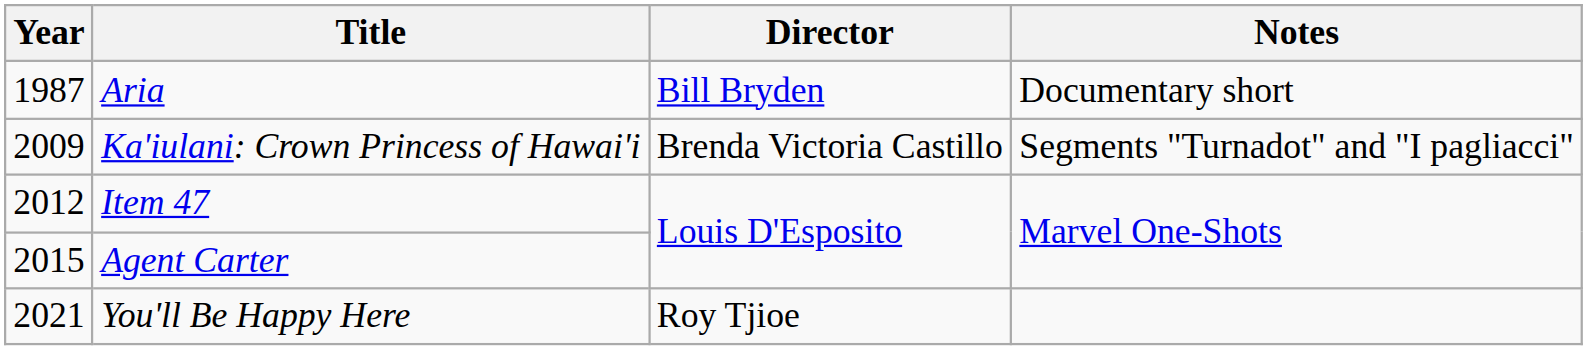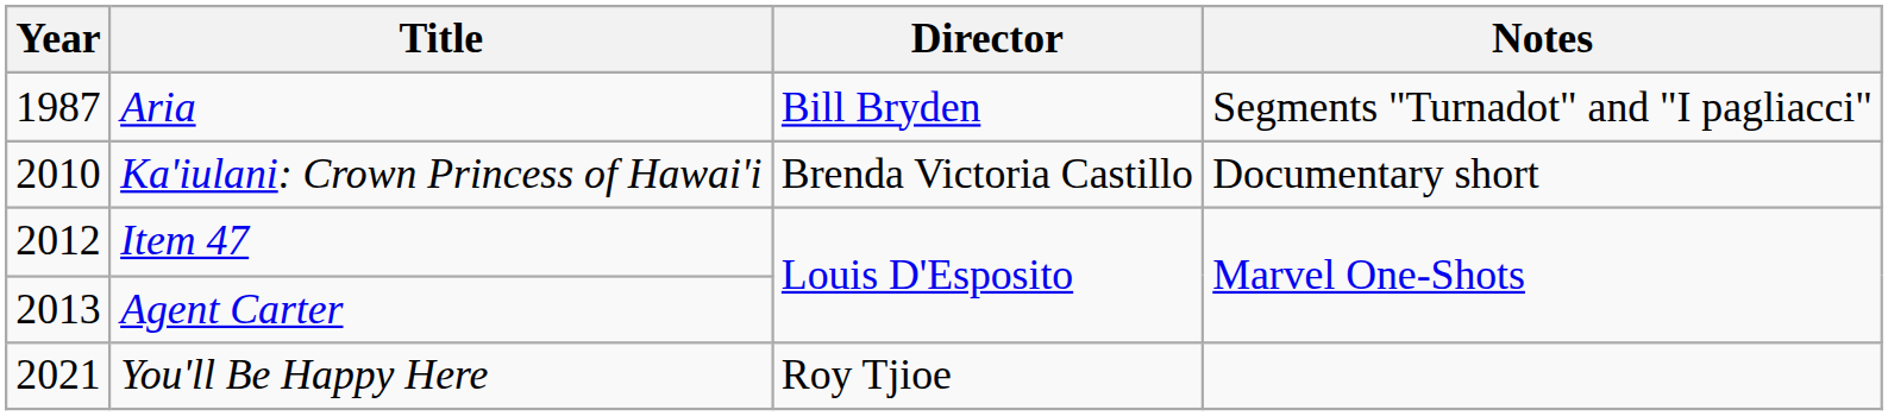Aria | Notes: Documentary short -> Segments "Turnadot" and "I pagliacci"
Ka'iulani: Crown Princess of Hawai'i | Year: 2009 -> 2010
Ka'iulani: Crown Princess of Hawai'i | Notes: Segments "Turnadot" and "I pagliacci" -> Documentary short
Agent Carter | Year: 2015 -> 2013
